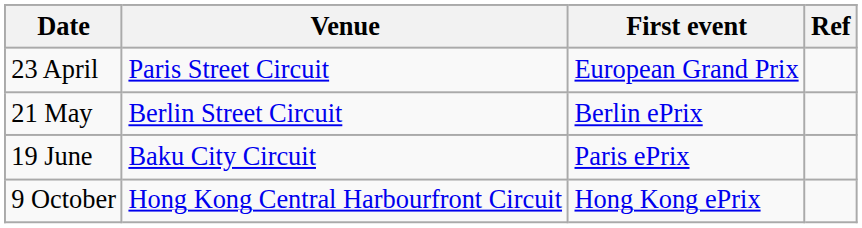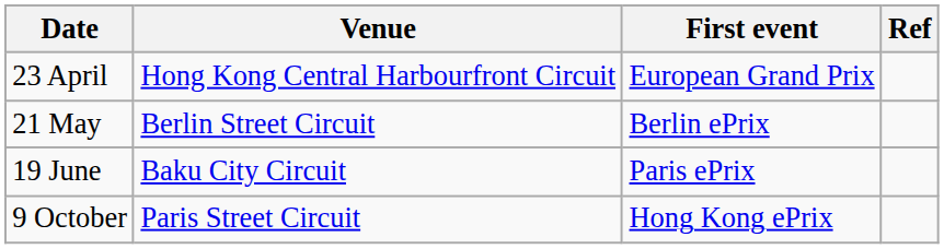23 April | Venue: Paris Street Circuit -> Hong Kong Central Harbourfront Circuit
9 October | Venue: Hong Kong Central Harbourfront Circuit -> Paris Street Circuit
